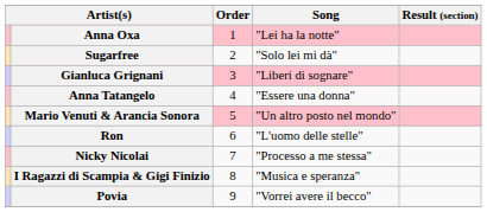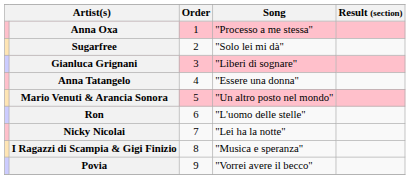Anna Oxa | Song: "Lei ha la notte" -> "Processo a me stessa"
Nicky Nicolai | Song: "Processo a me stessa" -> "Lei ha la notte"
